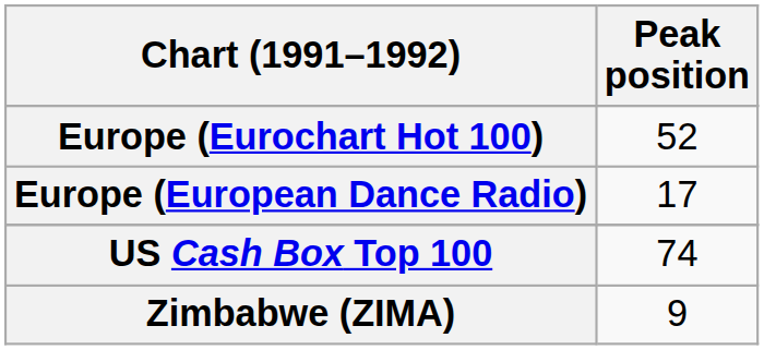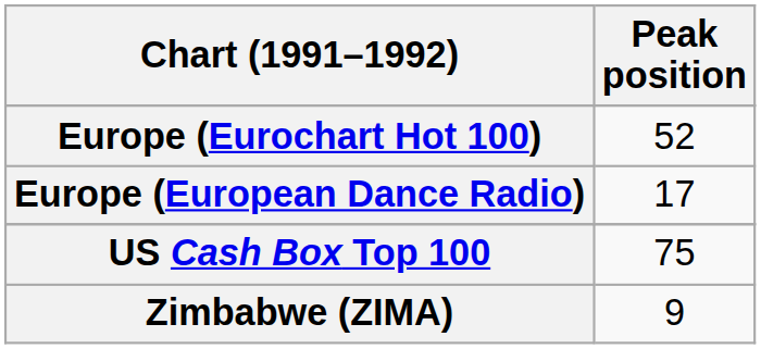US Cash Box Top 100 | Peak position: 74 -> 75
